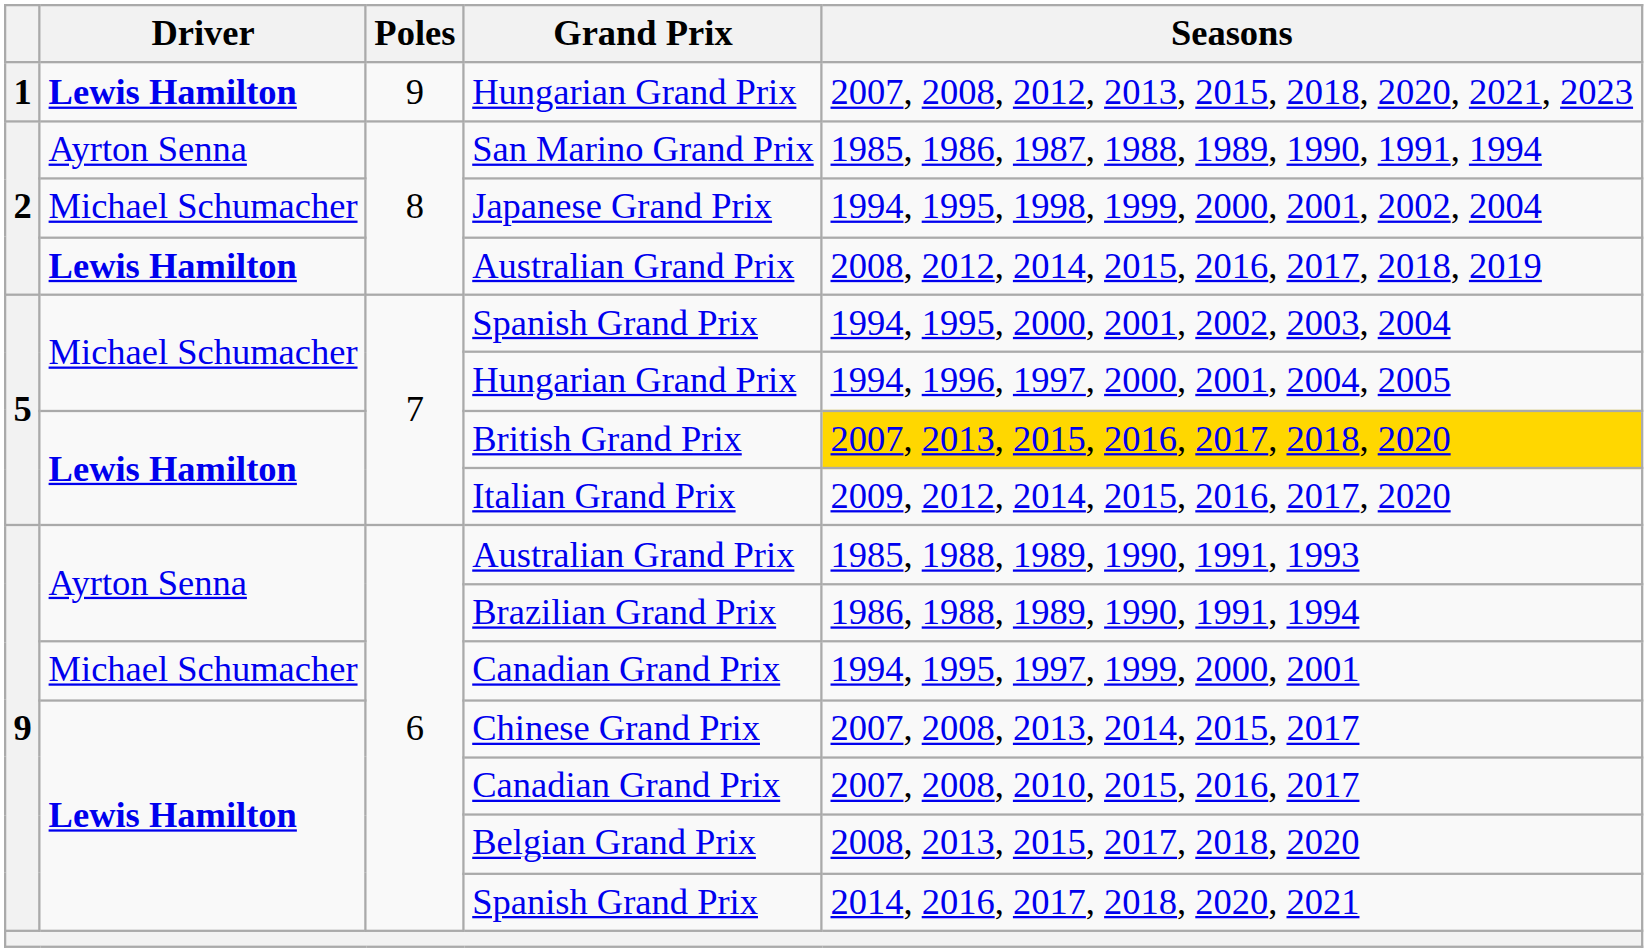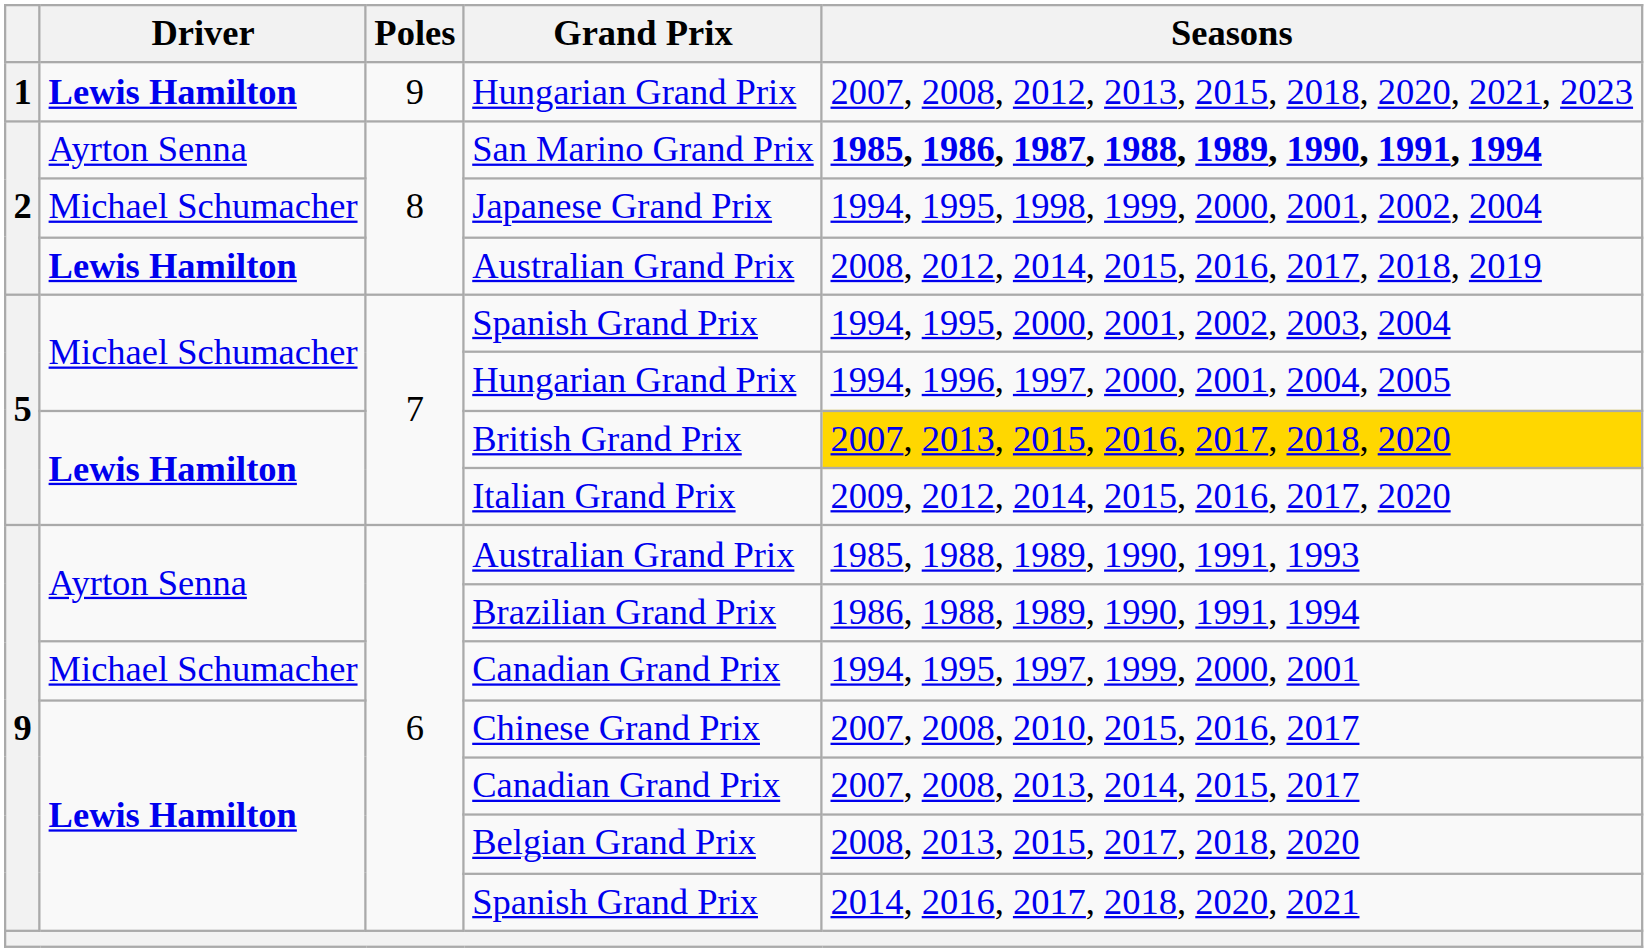San Marino Grand Prix | Seasons: normal -> bold
Chinese Grand Prix | Seasons: 2007, 2008, 2013, 2014, 2015, 2017 -> 2007, 2008, 2010, 2015, 2016, 2017
Lewis Hamilton / Canadian Grand Prix | Seasons: 2007, 2008, 2010, 2015, 2016, 2017 -> 2007, 2008, 2013, 2014, 2015, 2017
